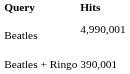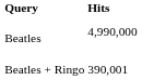Beatles | column 2: 4,990,001 -> 4,990,000
